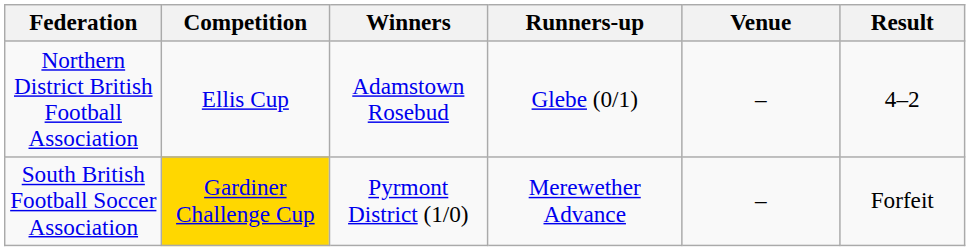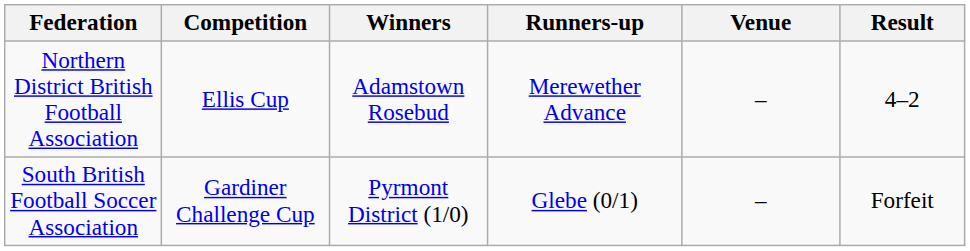Northern District British Football Association | Runners-up: Glebe (0/1) -> Merewether Advance
South British Football Soccer Association | Competition: gold background -> no background
South British Football Soccer Association | Runners-up: Merewether Advance -> Glebe (0/1)
